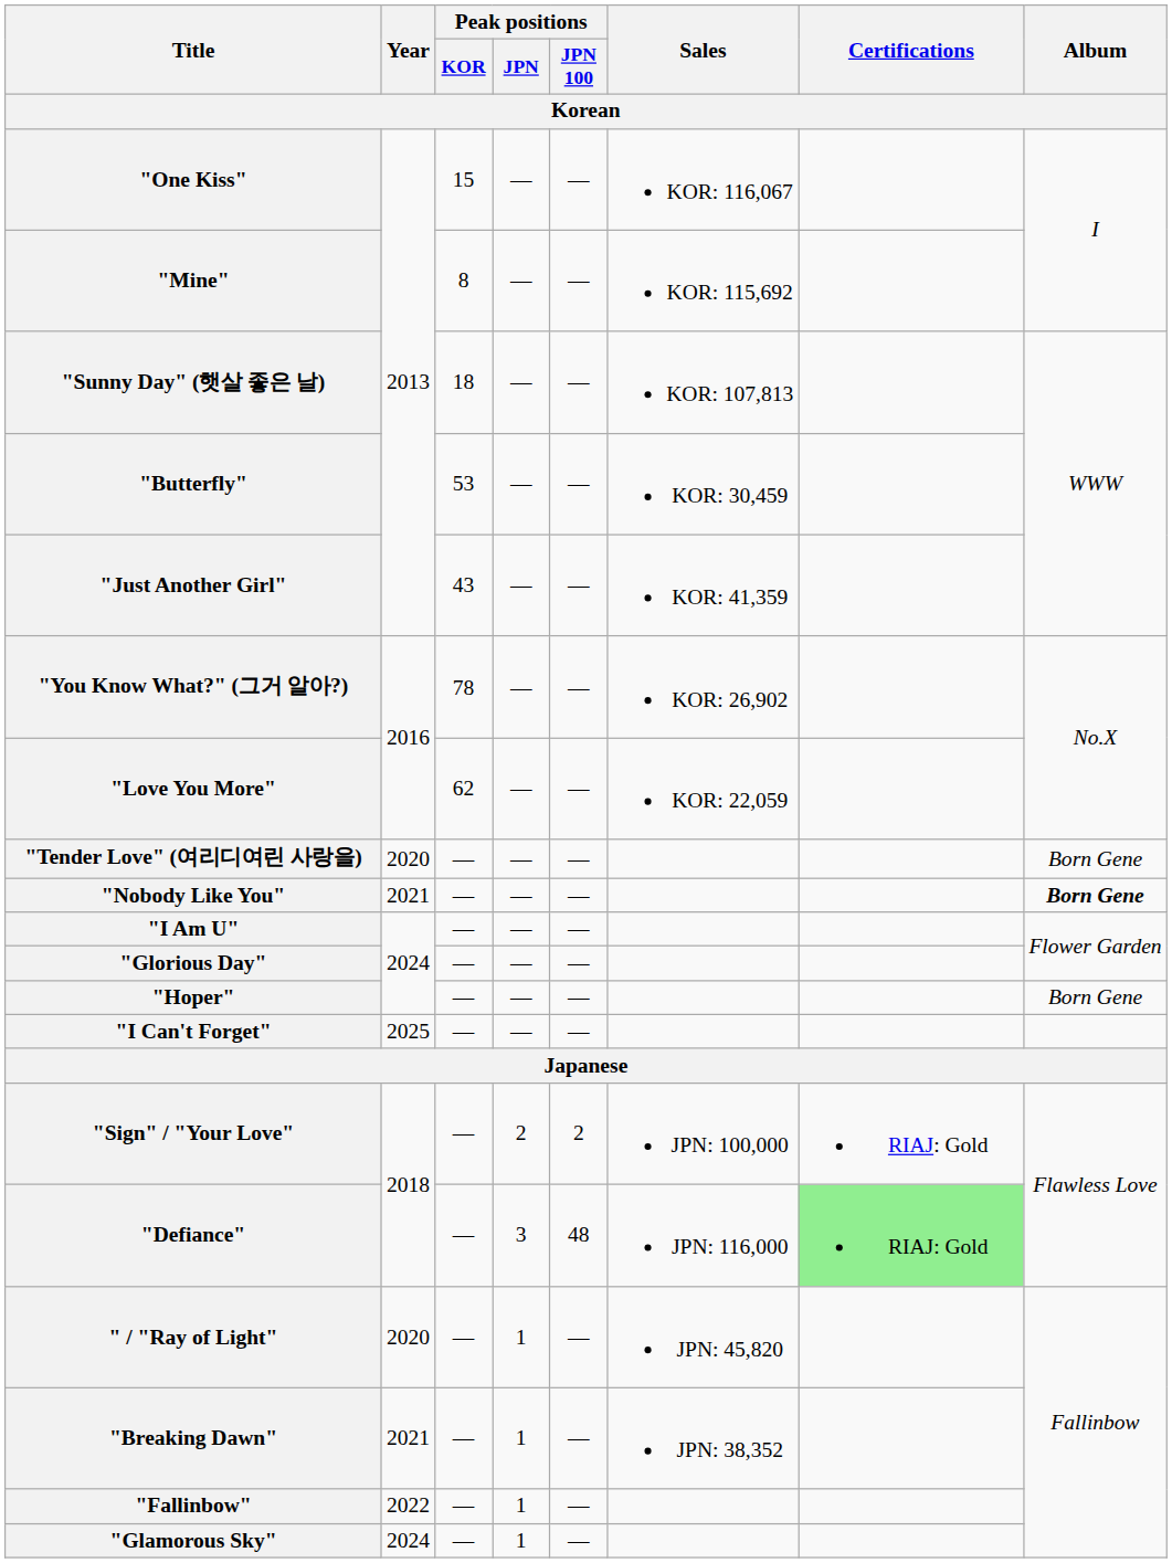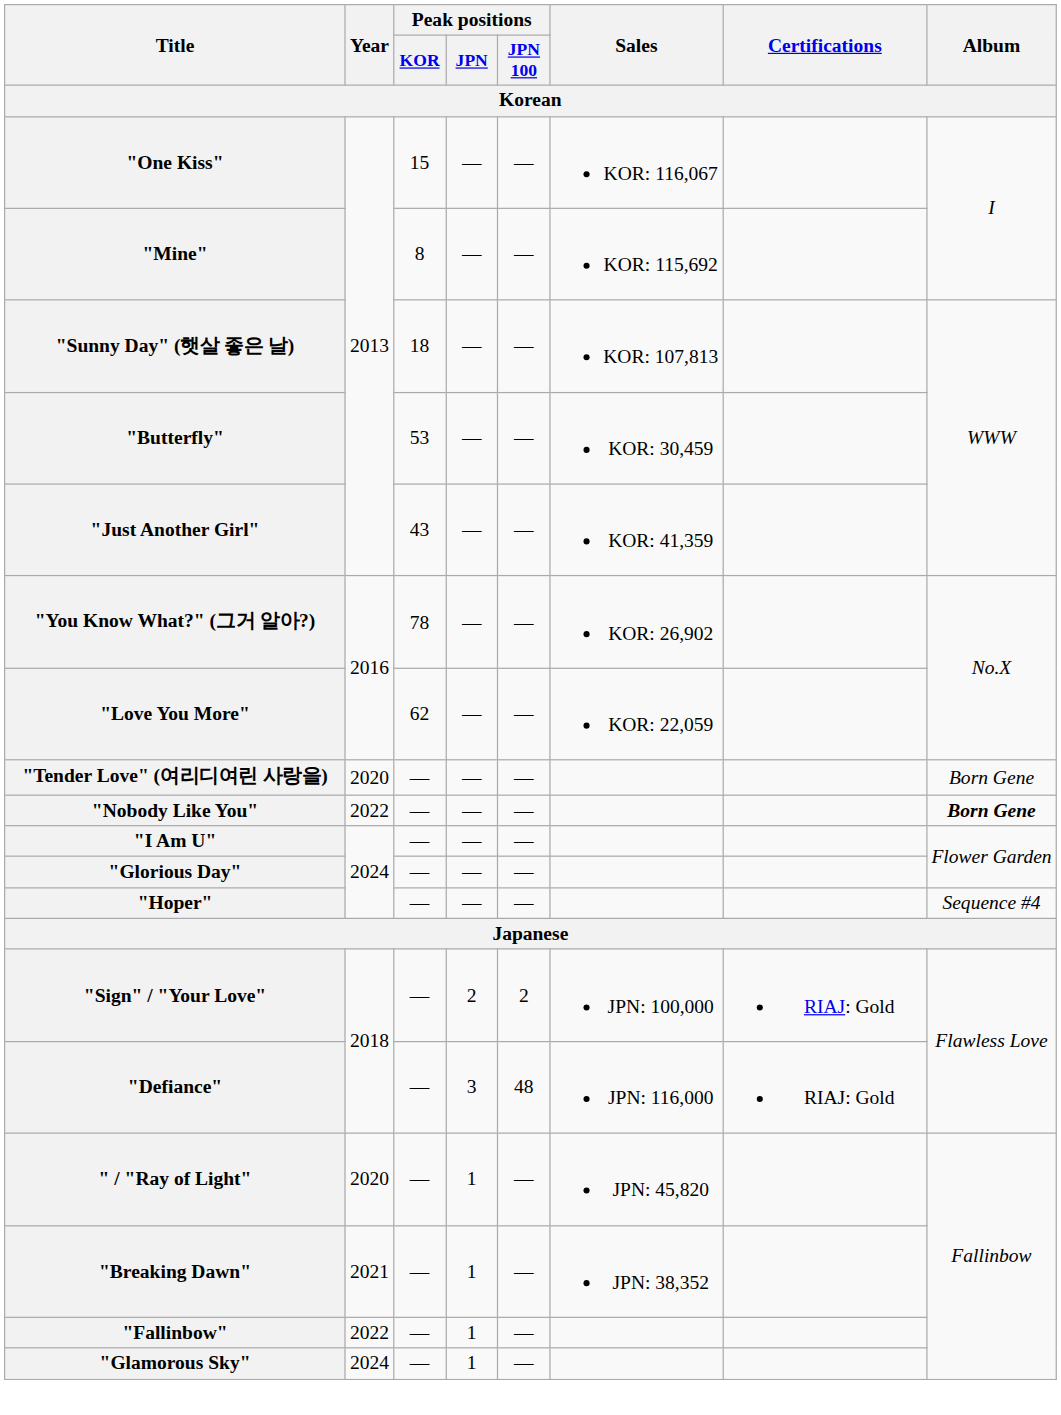"Nobody Like You" | Year: 2021 -> 2022
"Hoper" | Album: Born Gene -> Sequence #4
- row: "I Can't Forget" | 2025 | — | — | —
"Defiance" | Certifications: lightgreen background -> no background
